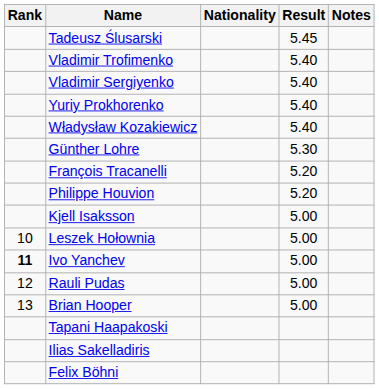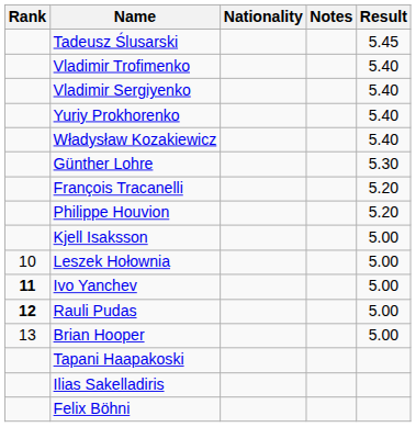columns swapped: Result <-> Notes
Rauli Pudas | Rank: normal -> bold
